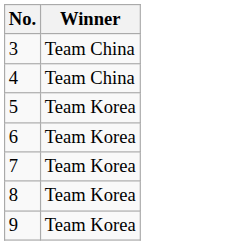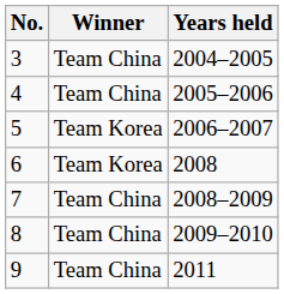+ column: Years held | 2004–2005 | 2005–2006 | 2006–2007 | 2008 | 2008–2009 | 2009–2010 | 2011
7 | Winner: Team Korea -> Team China
8 | Winner: Team Korea -> Team China
9 | Winner: Team Korea -> Team China
